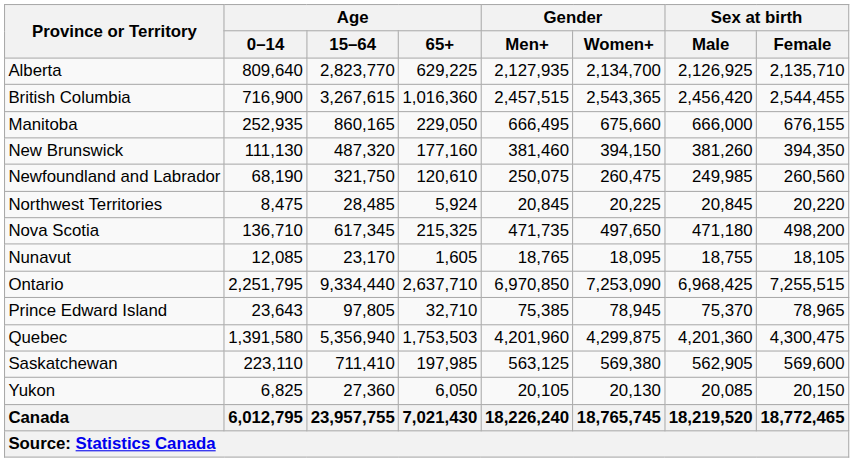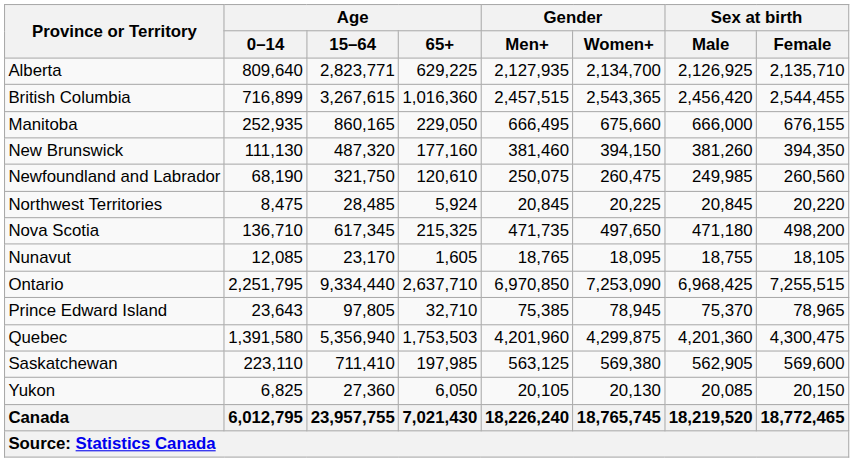Alberta | Age / 15–64: 2,823,770 -> 2,823,771
British Columbia | Age / 0–14: 716,900 -> 716,899
